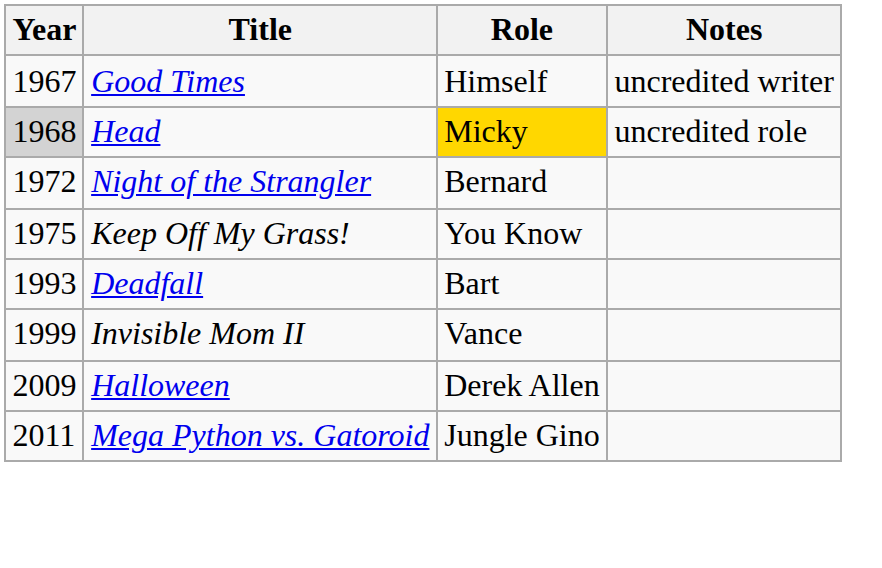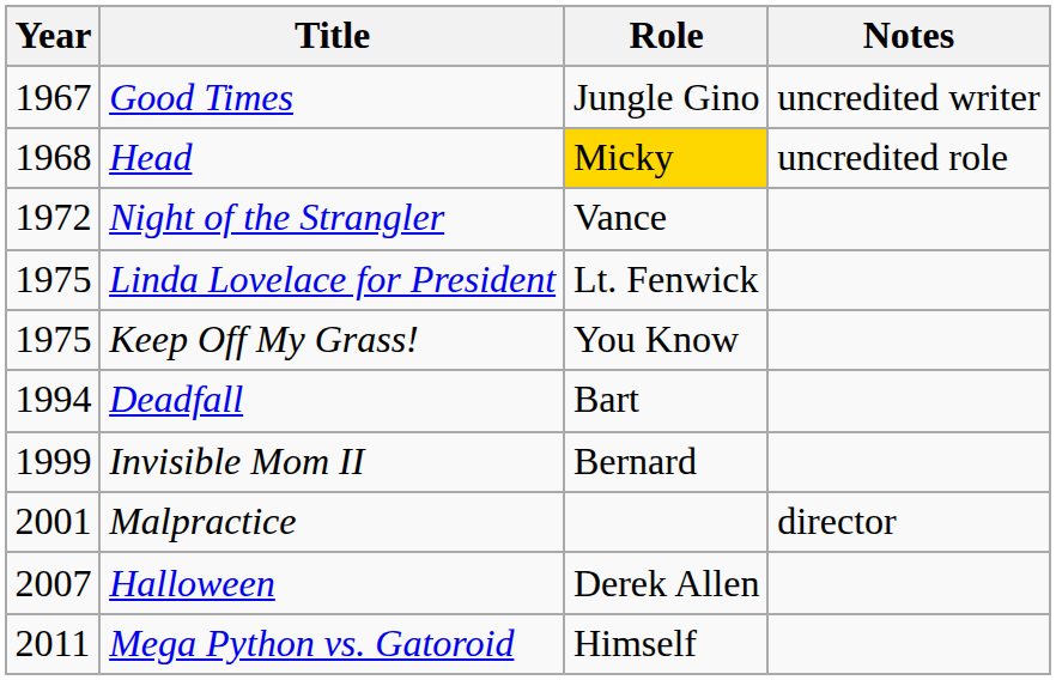Good Times | Role: Himself -> Jungle Gino
Head | Year: lightgrey background -> no background
Night of the Strangler | Role: Bernard -> Vance
+ row: 1975 | Linda Lovelace for President | Lt. Fenwick
Deadfall | Year: 1993 -> 1994
Invisible Mom II | Role: Vance -> Bernard
+ row: 2001 | Malpractice | director
Halloween | Year: 2009 -> 2007
Mega Python vs. Gatoroid | Role: Jungle Gino -> Himself
